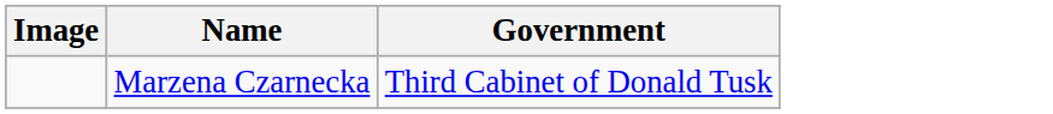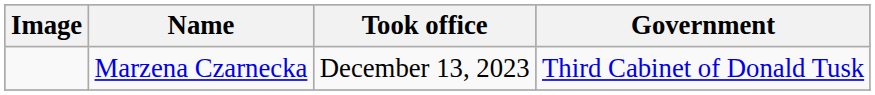+ column: Took office | December 13, 2023
